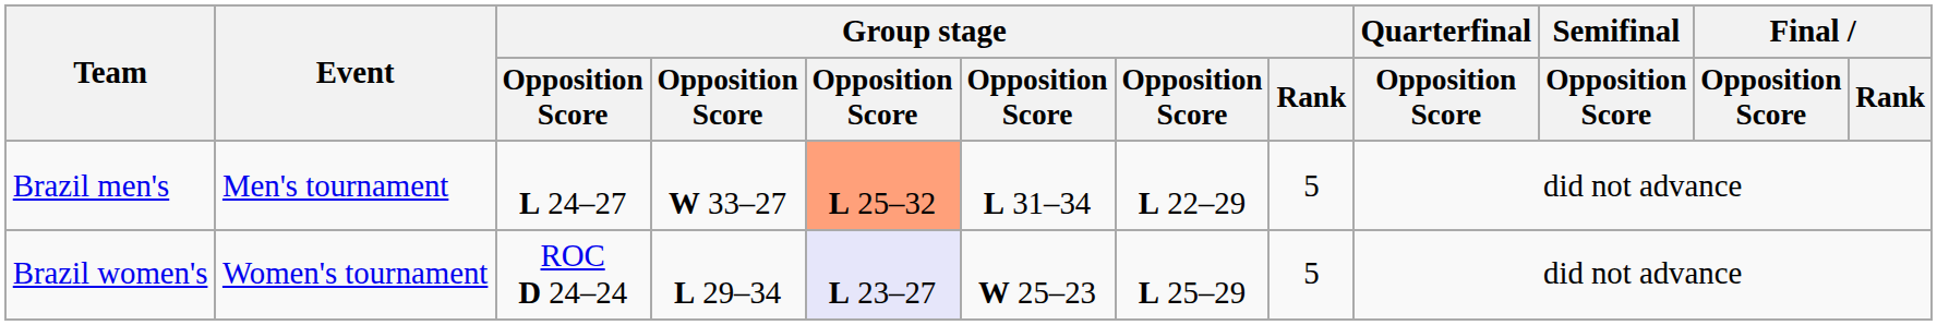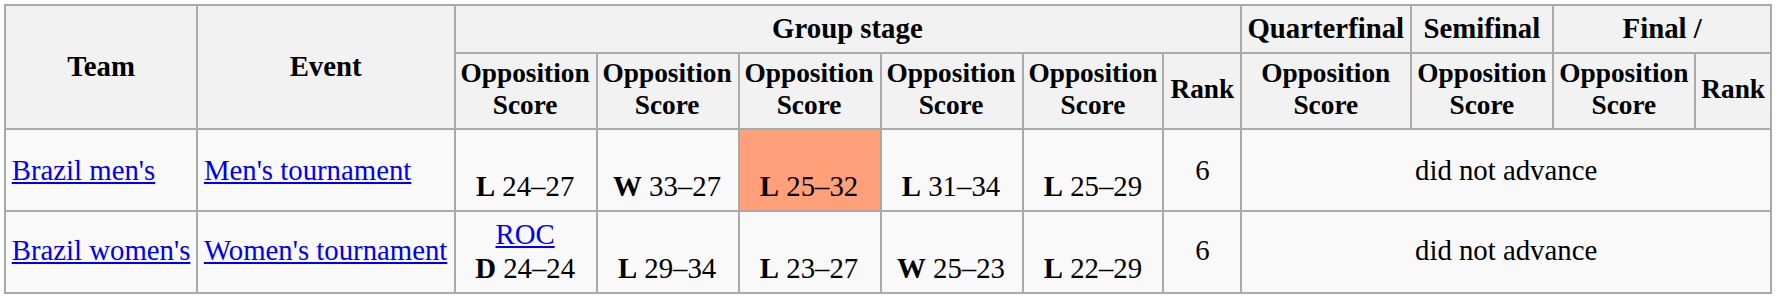Brazil men's | column 7: L 22–29 -> L 25–29
Brazil men's | Group stage / Rank: 5 -> 6
Brazil women's | column 5: lavender background -> no background
Brazil women's | column 7: L 25–29 -> L 22–29
Brazil women's | Group stage / Rank: 5 -> 6
